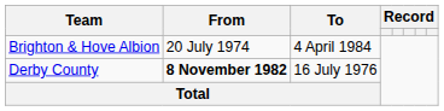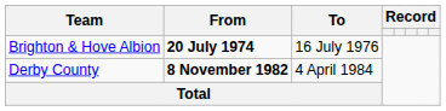Brighton & Hove Albion | From: normal -> bold
Brighton & Hove Albion | To: 4 April 1984 -> 16 July 1976
Derby County | To: 16 July 1976 -> 4 April 1984
